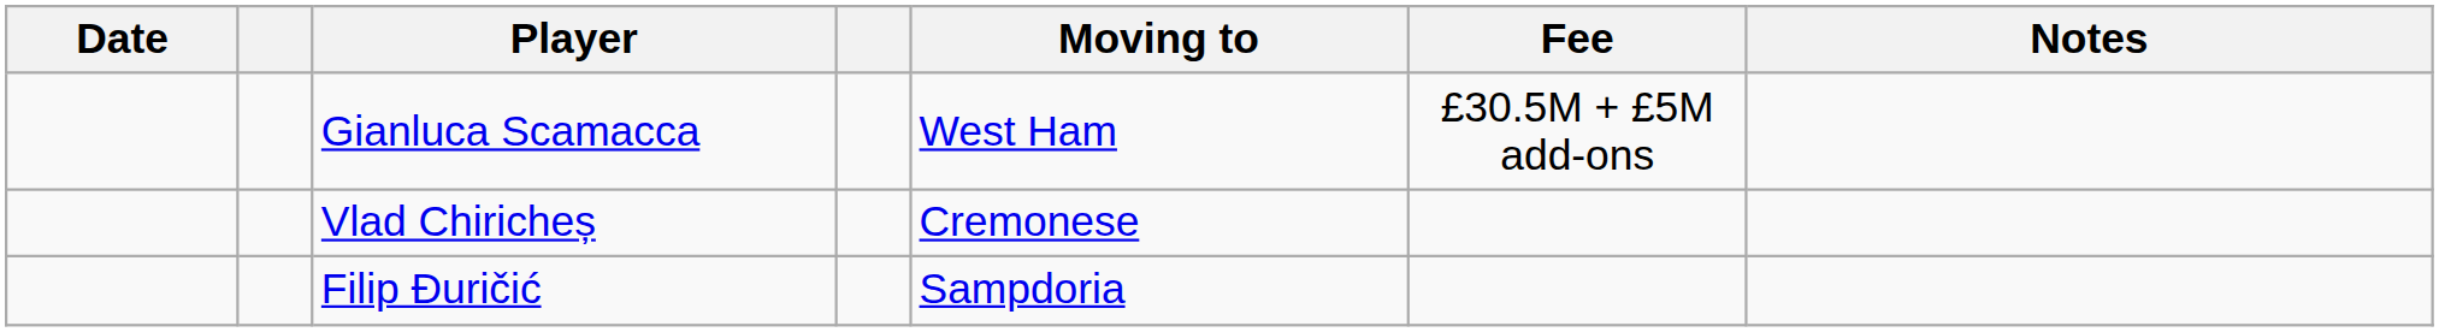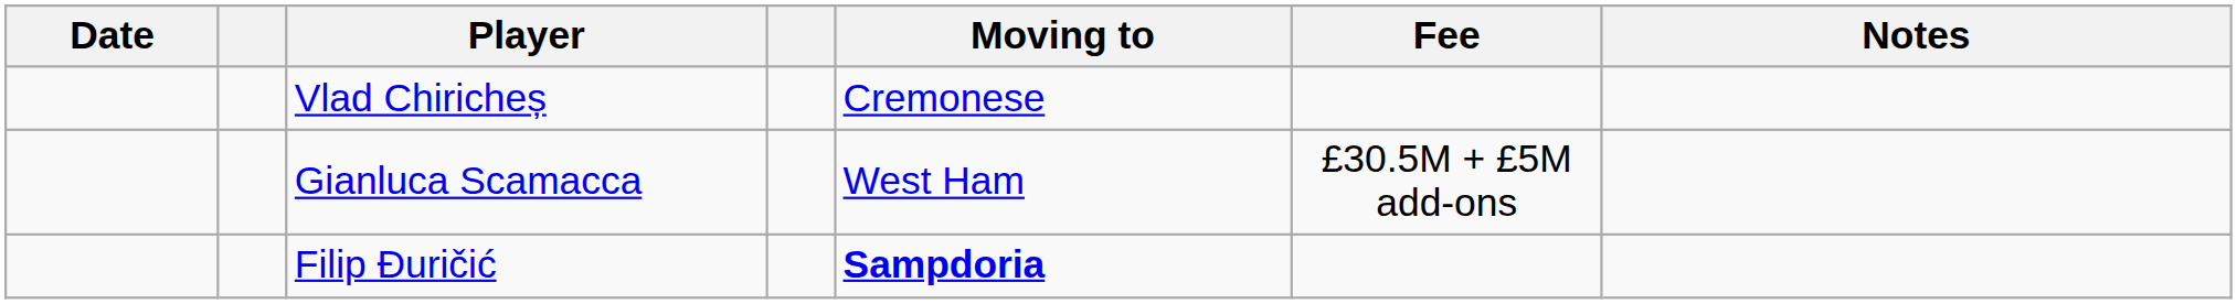rows swapped: Vlad Chiricheș <-> Gianluca Scamacca
Filip Đuričić | Moving to: normal -> bold
